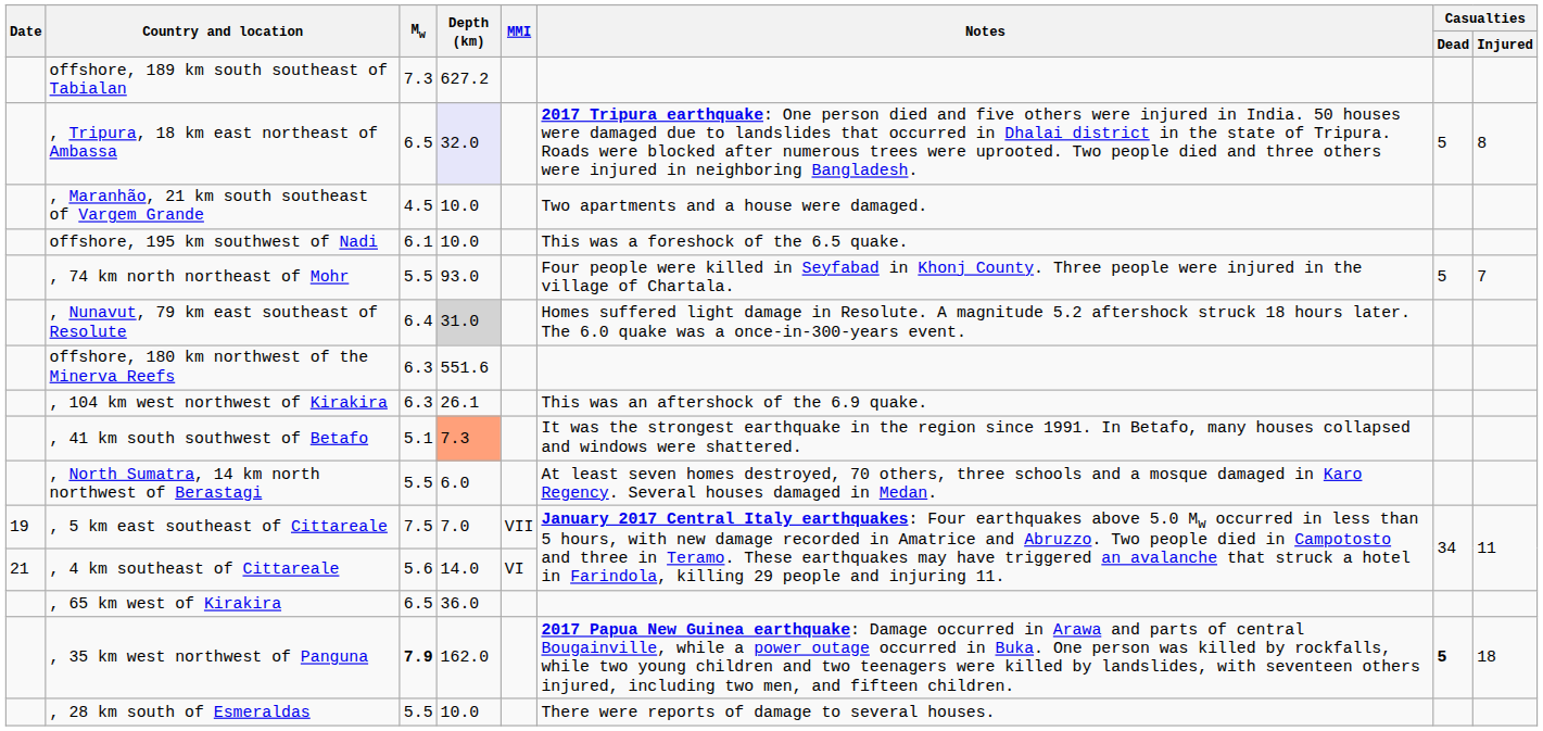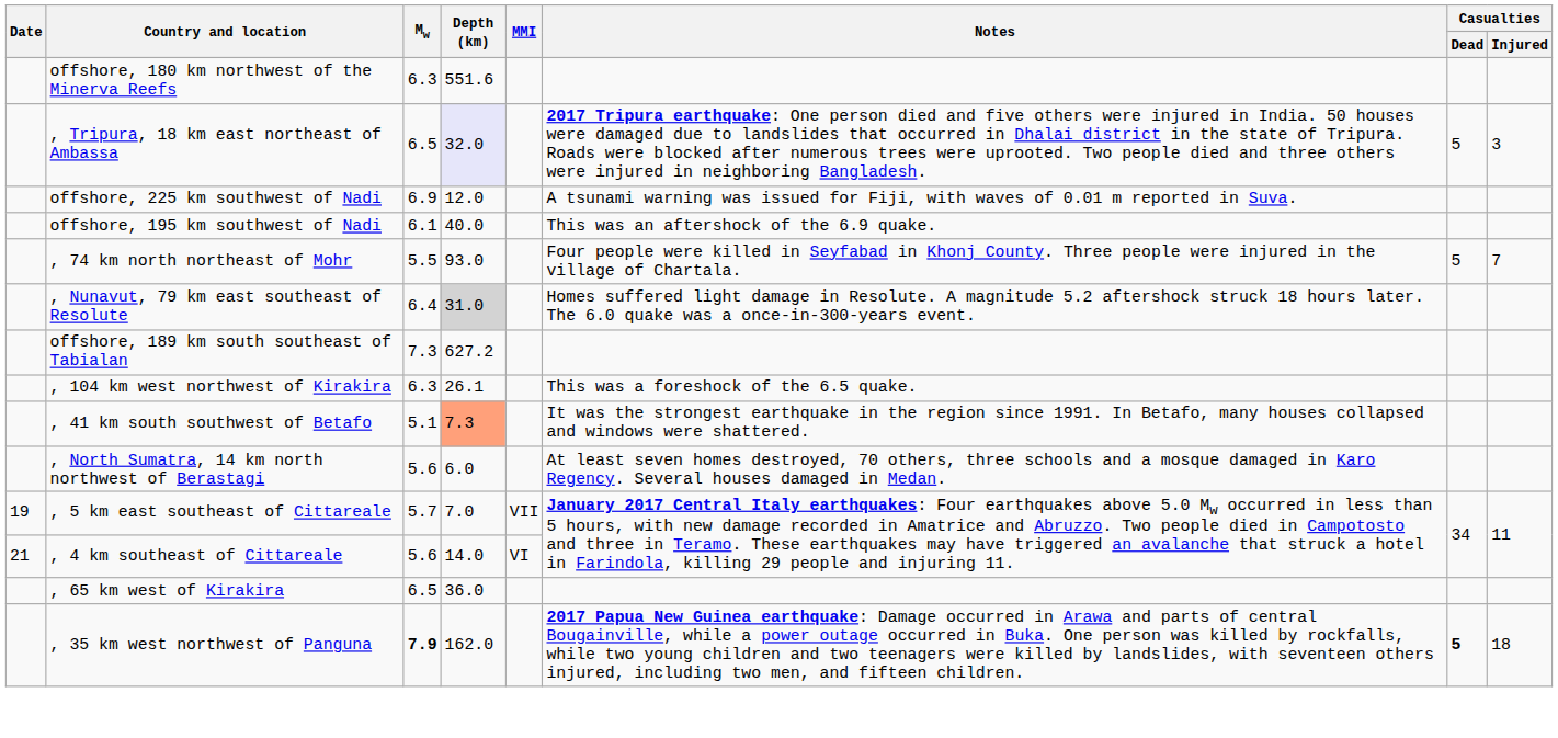rows swapped: offshore, 180 km northwest of the Minerva Reefs <-> offshore, 189 km south southeast of Tabialan
, Tripura, 18 km east northeast of Ambassa | Casualties / Injured: 8 -> 3
- row: , Maranhão, 21 km south southeast of Vargem Grande | 4.5 | 10.0 | Two apartments and a house were damaged.
+ row: offshore, 225 km southwest of Nadi | 6.9 | 12.0 | A tsunami warning was issued for Fiji, with waves of 0.01 m reported in Suva.
offshore, 195 km southwest of Nadi | Depth (km): 10.0 -> 40.0
offshore, 195 km southwest of Nadi | Notes: This was a foreshock of the 6.5 quake. -> This was an aftershock of the 6.9 quake.
, 104 km west northwest of Kirakira | Notes: This was an aftershock of the 6.9 quake. -> This was a foreshock of the 6.5 quake.
, North Sumatra, 14 km north northwest of Berastagi | Mw: 5.5 -> 5.6
, 5 km east southeast of Cittareale | Mw: 7.5 -> 5.7
- row: , 28 km south of Esmeraldas | 5.5 | 10.0 | There were reports of damage to several houses.
